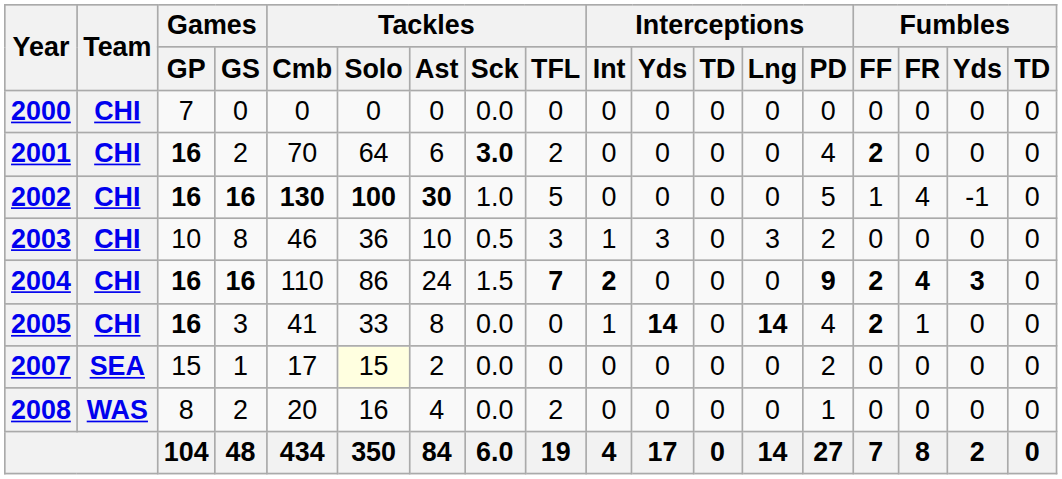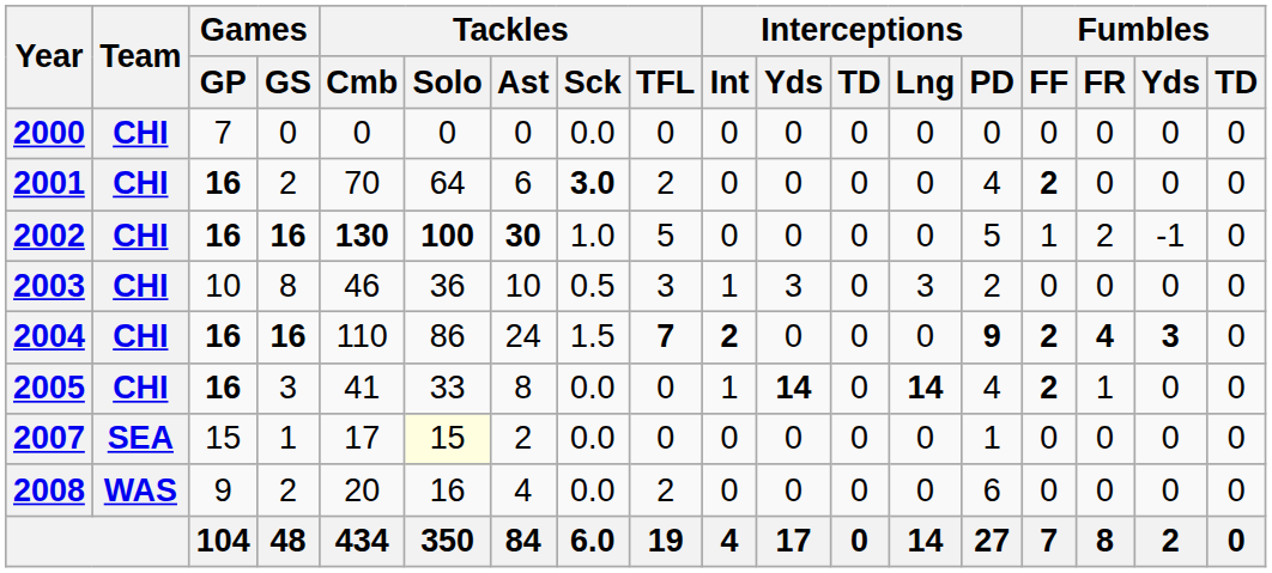2002 | Fumbles / FR: 4 -> 2
2007 | Interceptions / PD: 2 -> 1
2008 | Games / GP: 8 -> 9
2008 | Interceptions / PD: 1 -> 6
